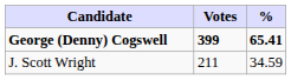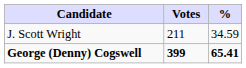rows swapped: George (Denny) Cogswell <-> J. Scott Wright
